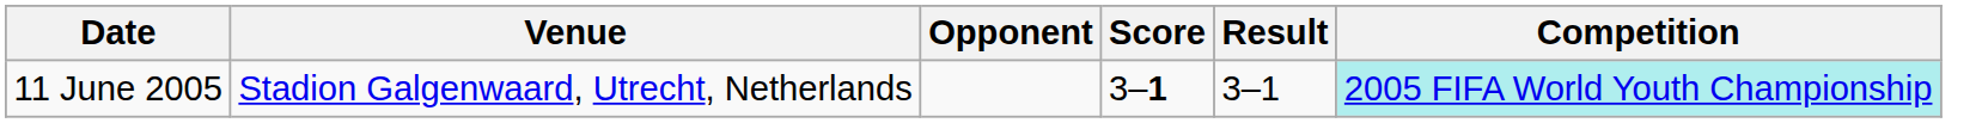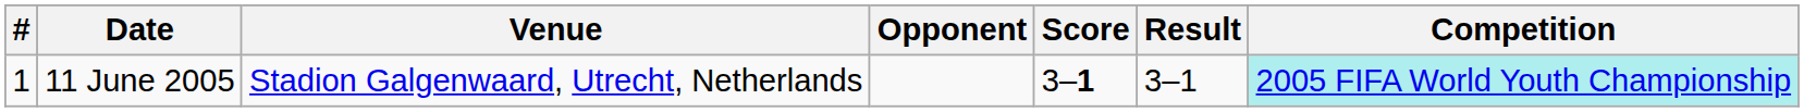+ column: # | 1
